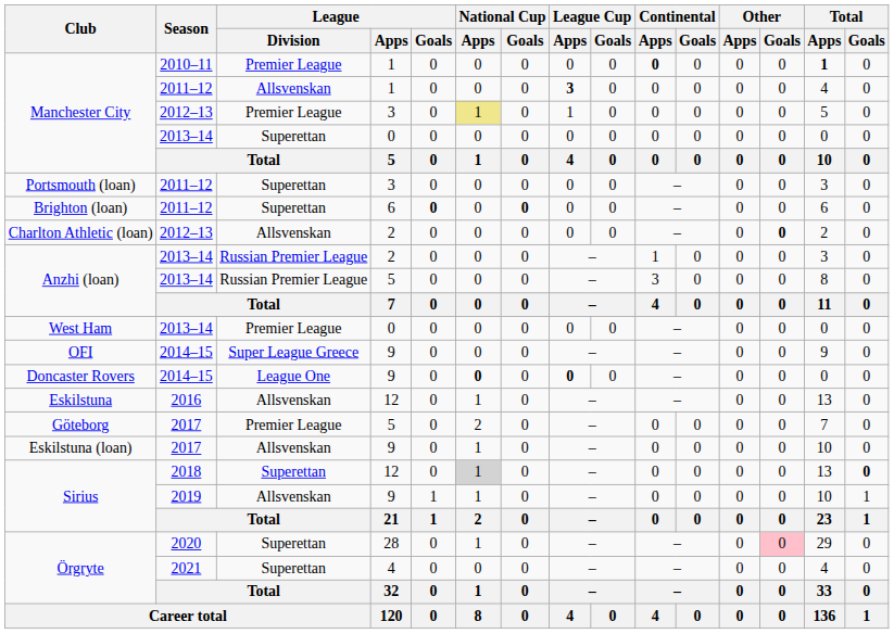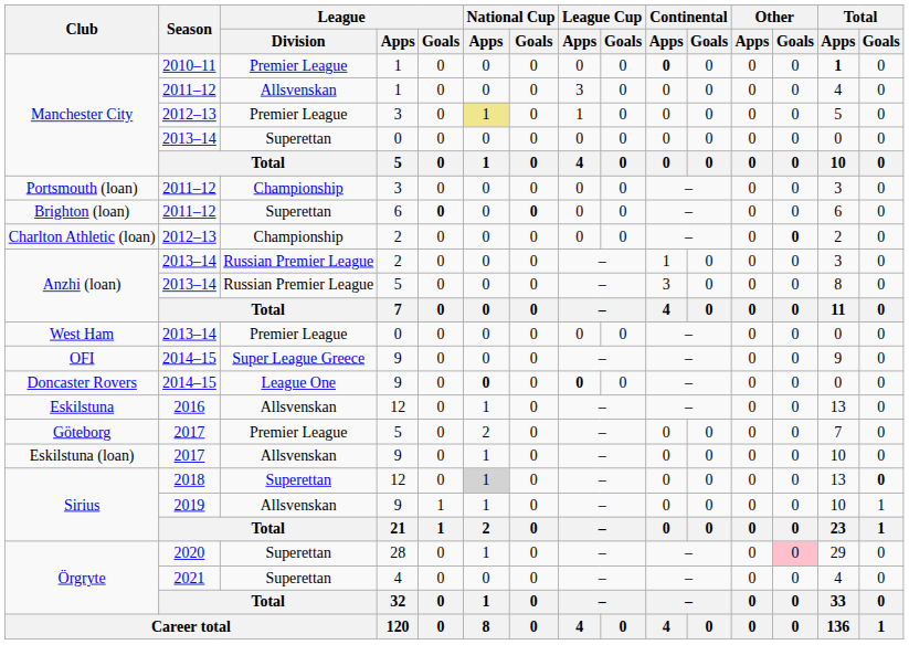Manchester City / 2011–12 | League Cup / Apps: bold -> normal
Portsmouth (loan) | League / Division: Superettan -> Championship
Charlton Athletic (loan) | League / Division: Allsvenskan -> Championship
